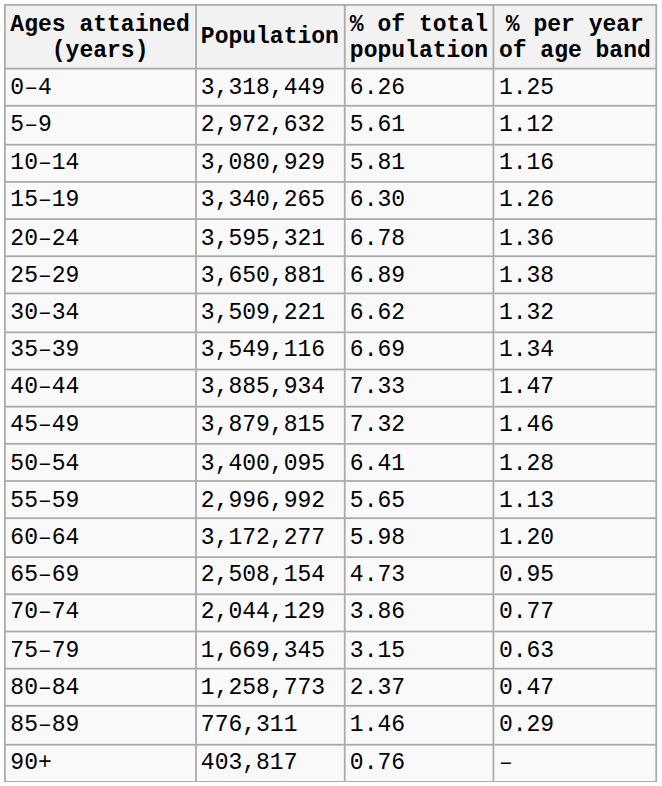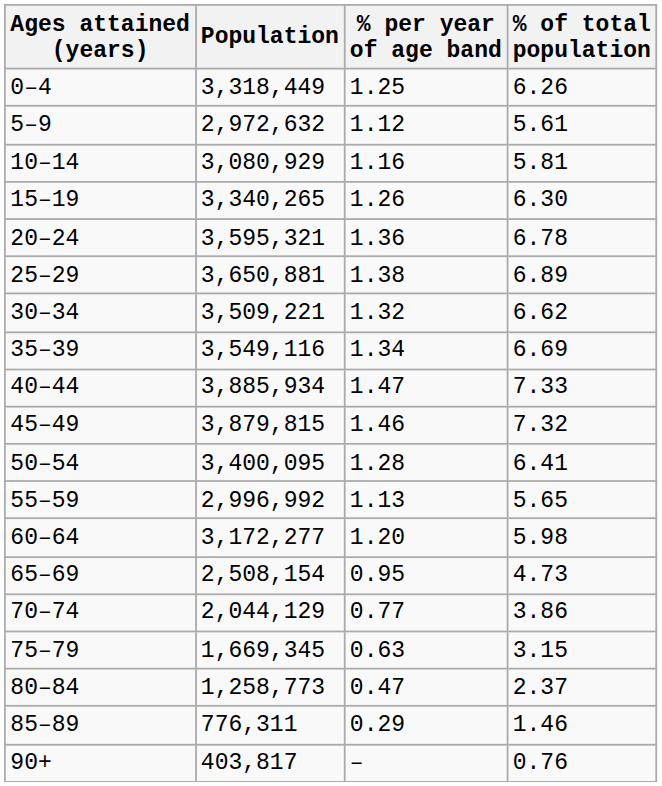columns swapped: % of total population <-> % per year of age band
